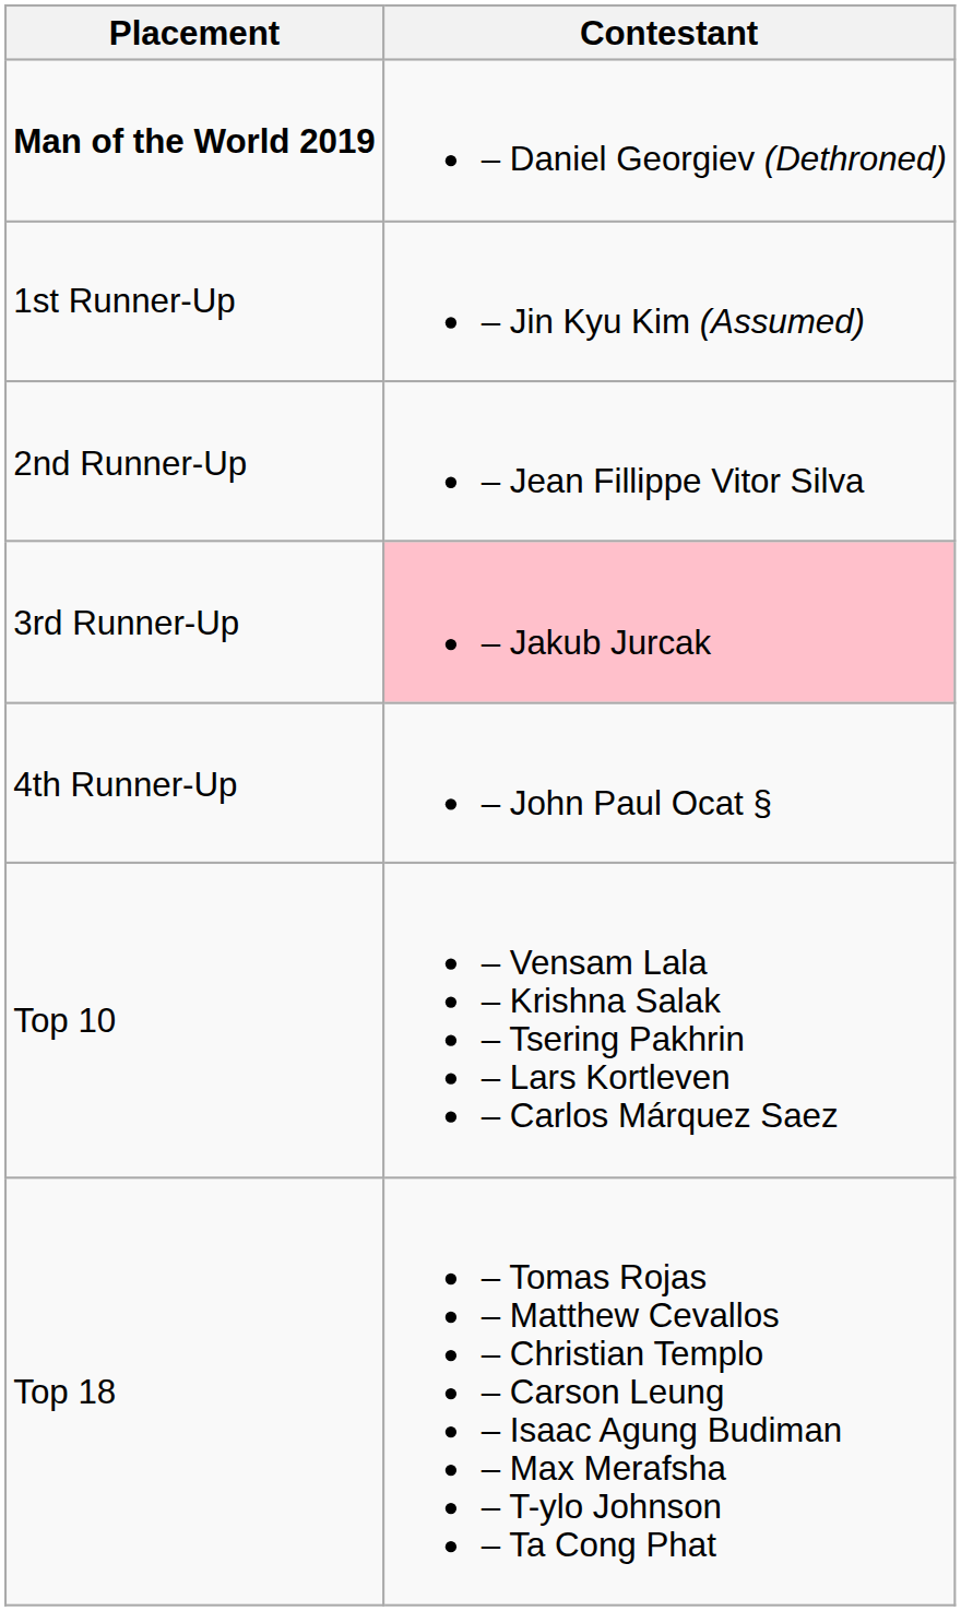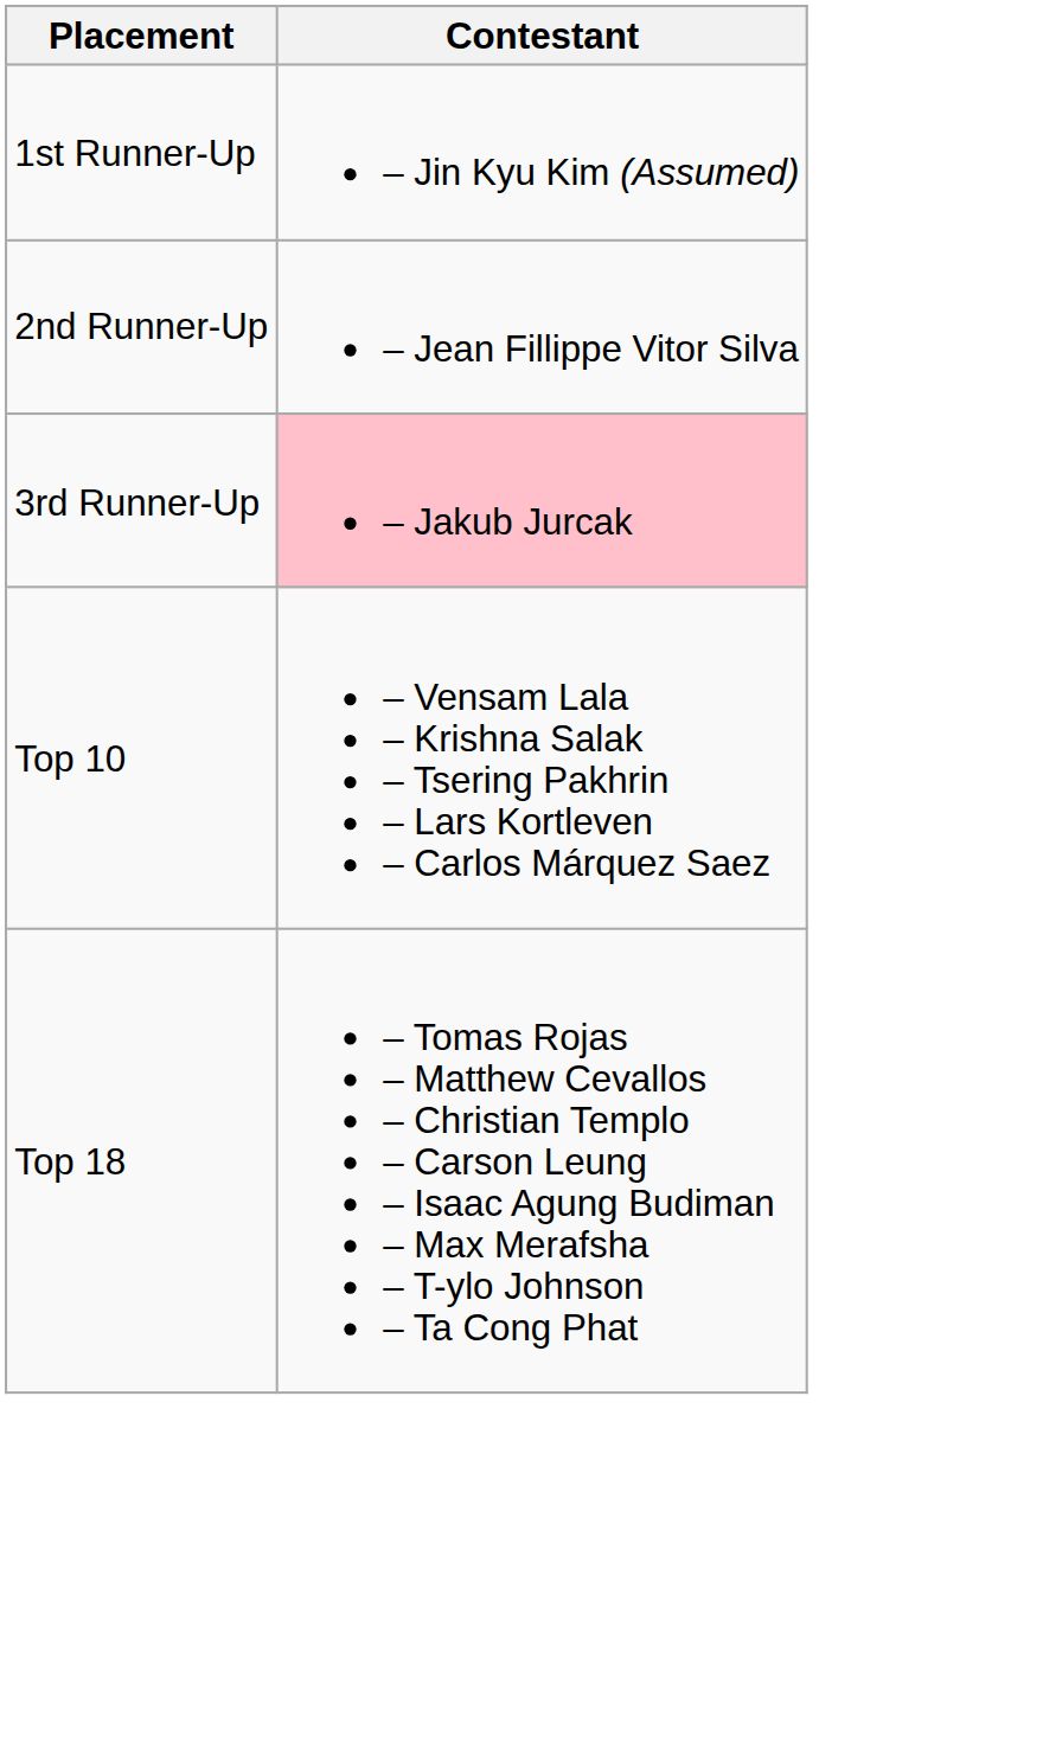- row: Man of the World 2019 | – Daniel Georgiev (Dethroned)
- row: 4th Runner-Up | – John Paul Ocat §
